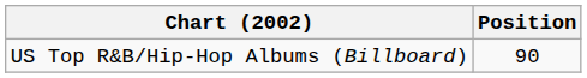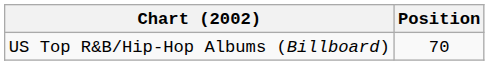US Top R&B/Hip-Hop Albums (Billboard) | Position: 90 -> 70
